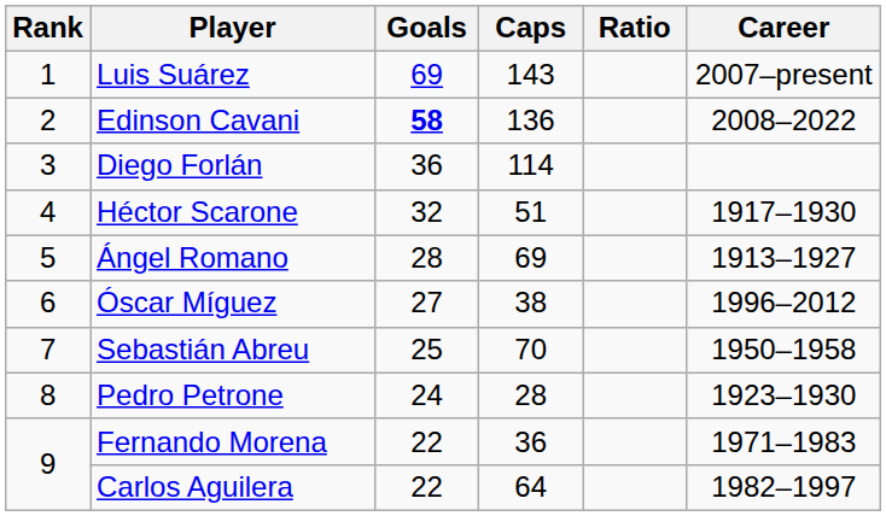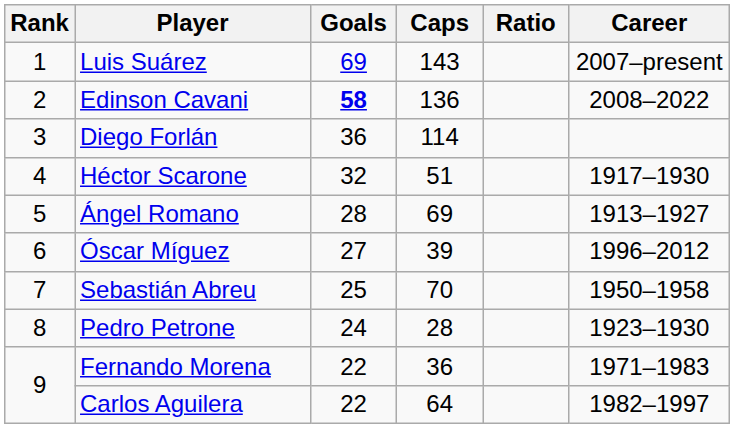Óscar Míguez | Caps: 38 -> 39
